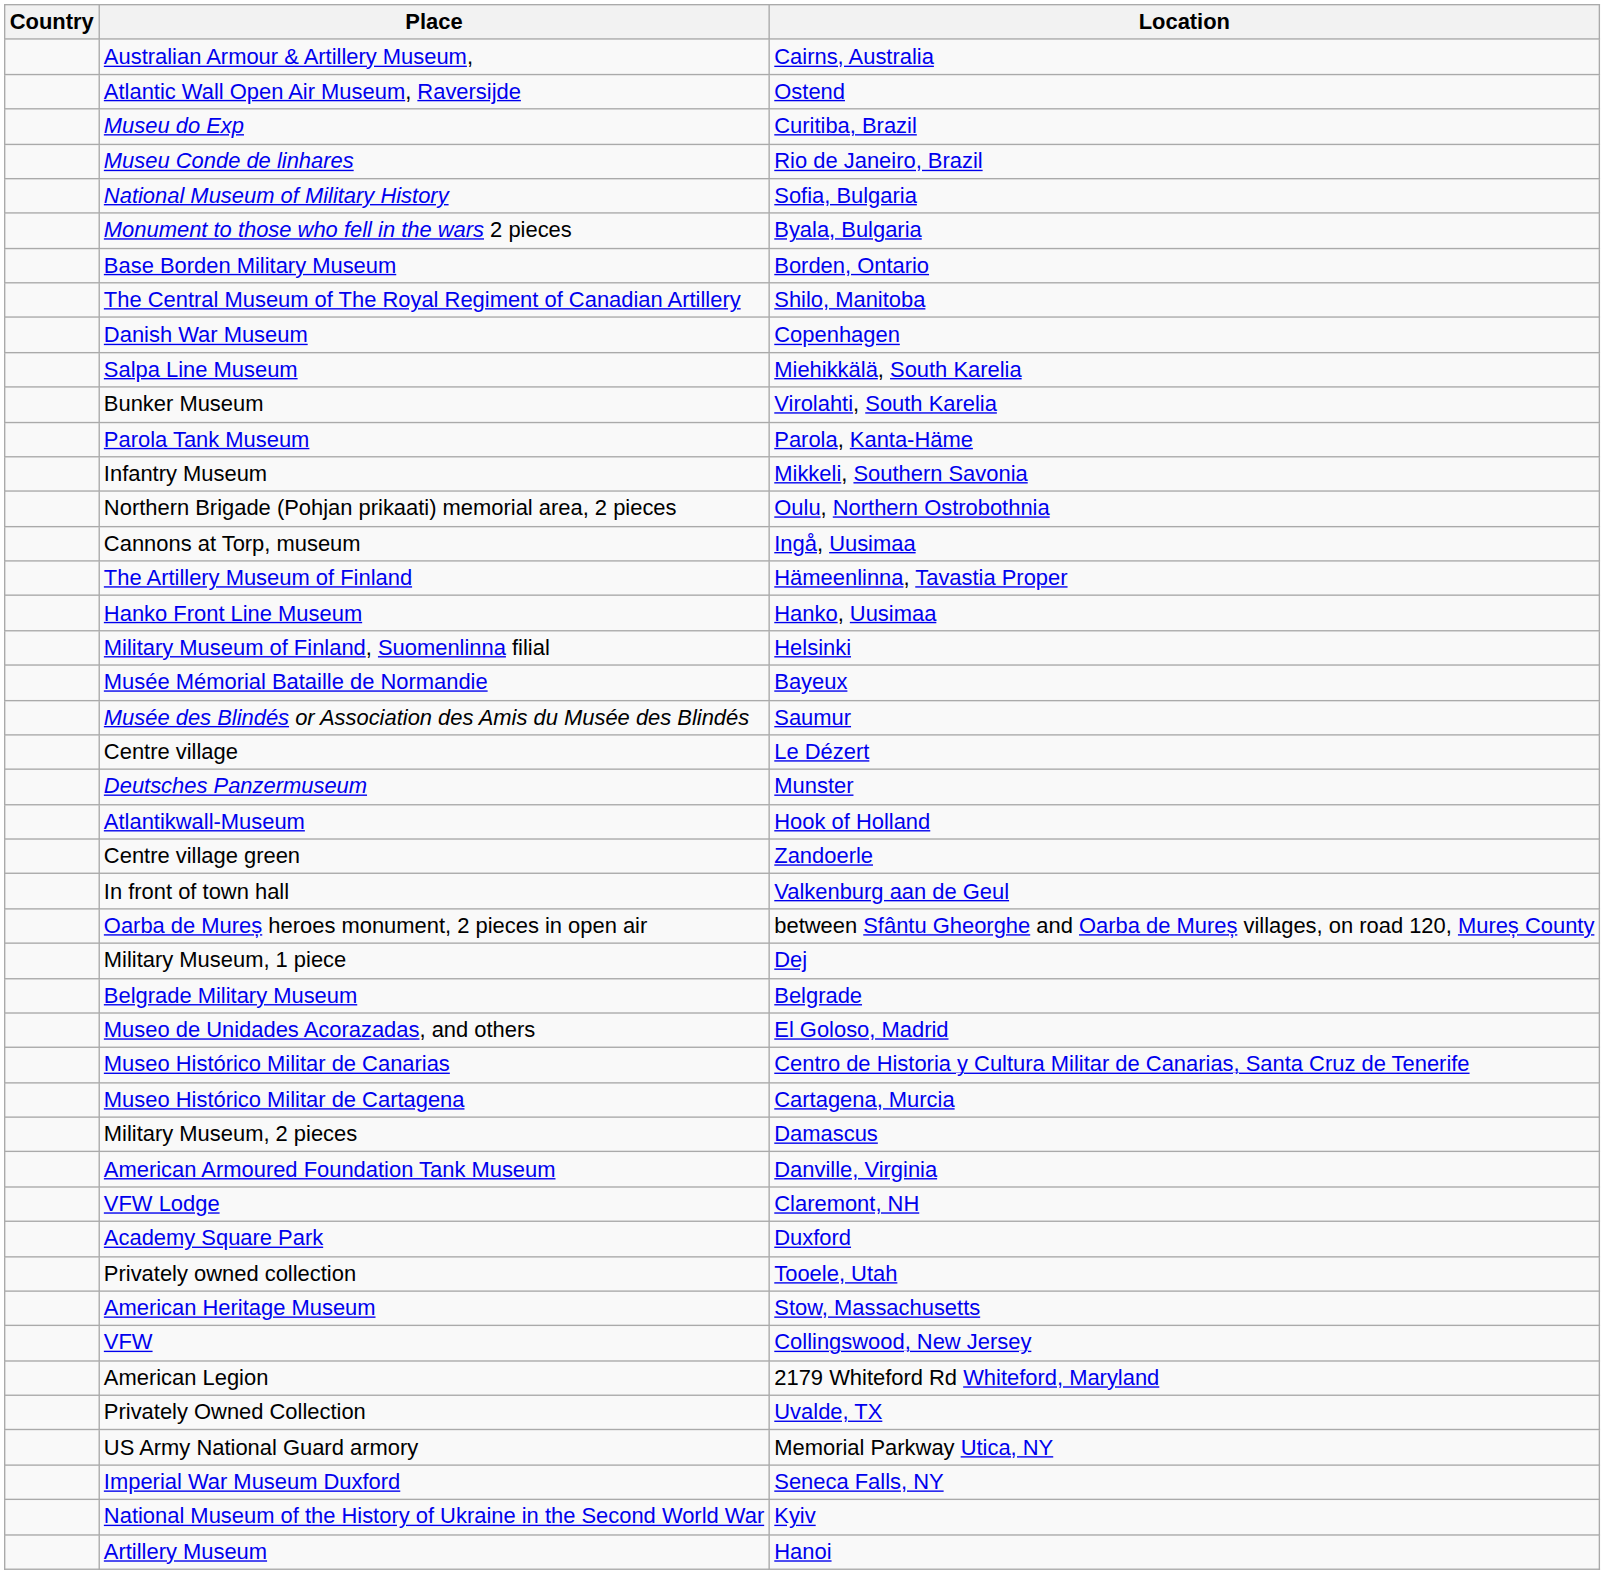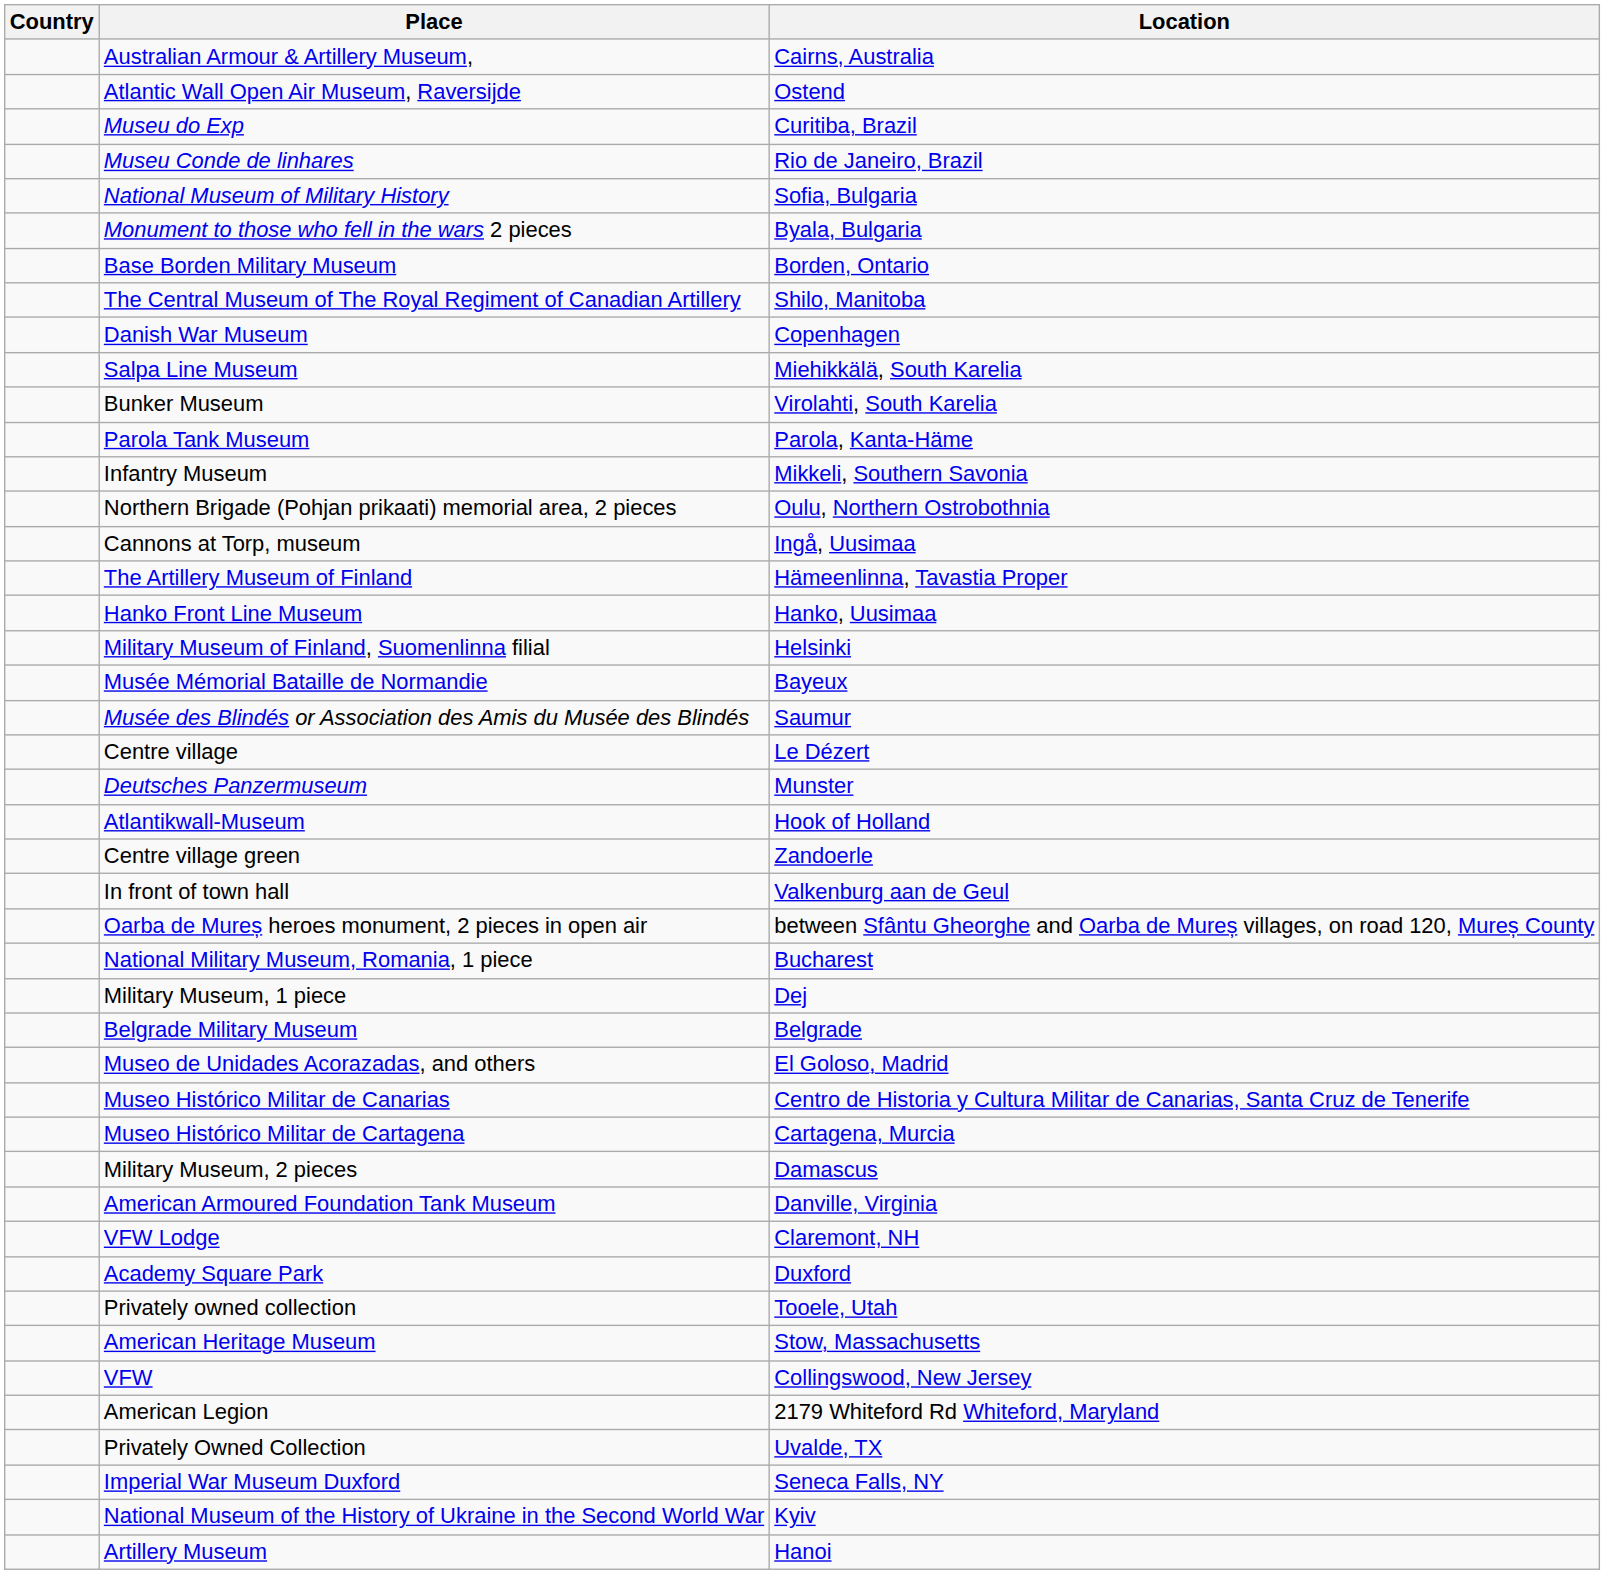+ row: National Military Museum, Romania, 1 piece | Bucharest
- row: US Army National Guard armory | Memorial Parkway Utica, NY
